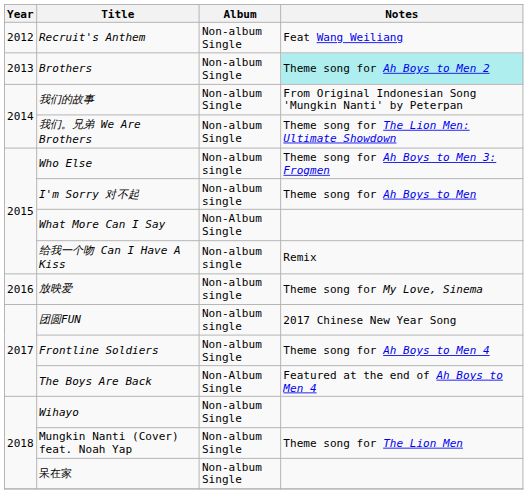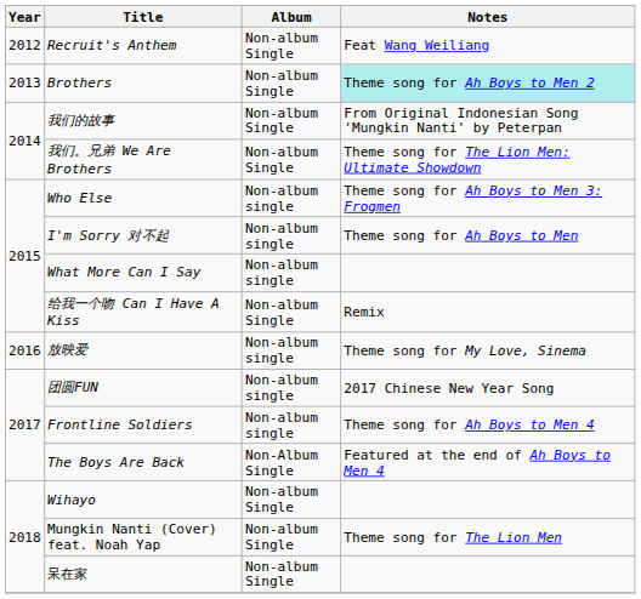What More Can I Say | Album: Non-Album Single -> Non-album single
给我一个吻 Can I Have A Kiss | Album: Non-album single -> Non-album Single
Frontline Soldiers | Album: Non-album Single -> Non-album single
